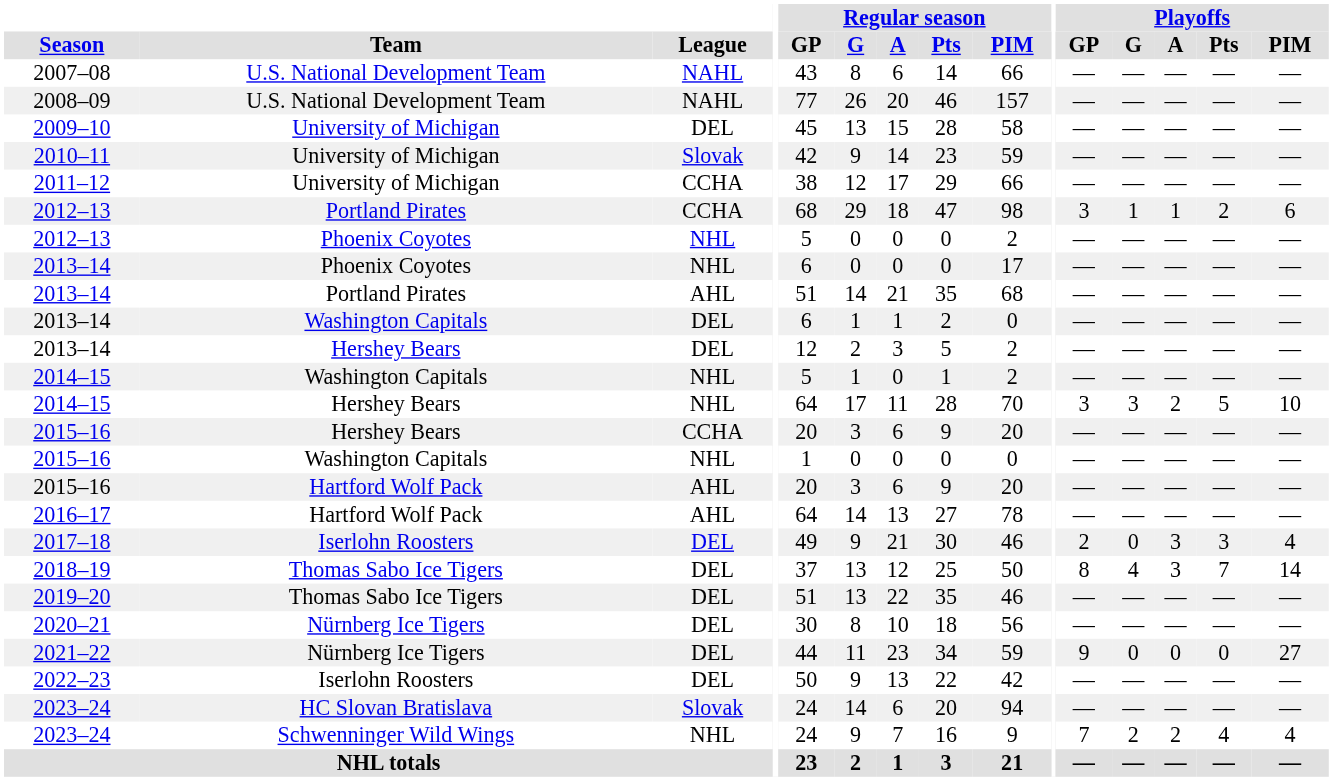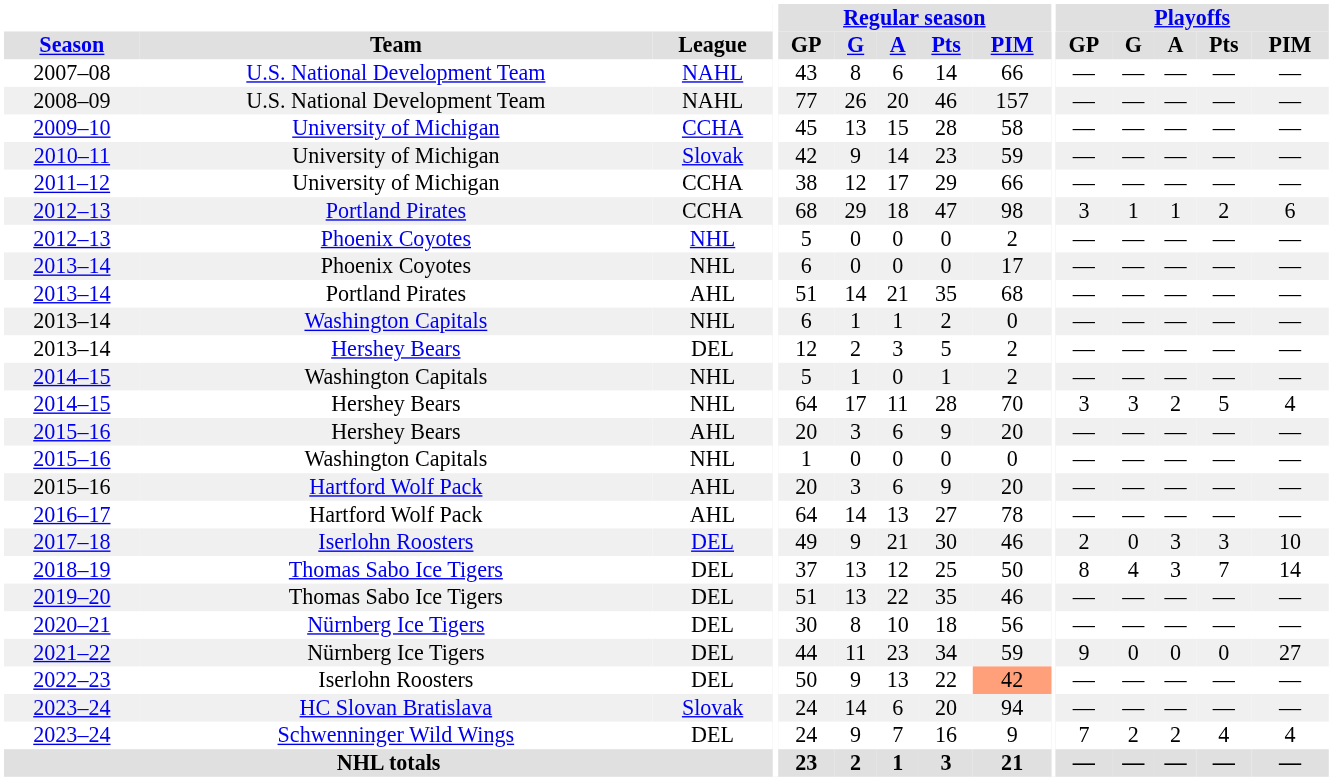2009–10 | League: DEL -> CCHA
2013–14 / Washington Capitals | League: DEL -> NHL
2014–15 / Hershey Bears | Playoffs / PIM: 10 -> 4
2015–16 / Hershey Bears | League: CCHA -> AHL
2017–18 | Playoffs / PIM: 4 -> 10
2022–23 | Regular season / PIM: no background -> lightsalmon background
2023–24 / Schwenninger Wild Wings | League: NHL -> DEL
